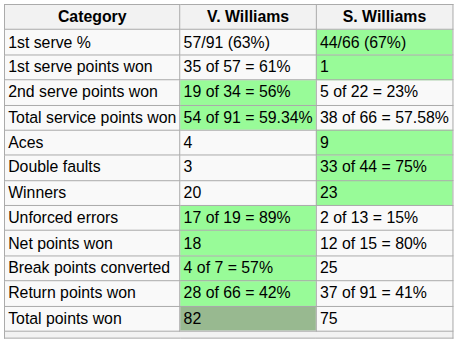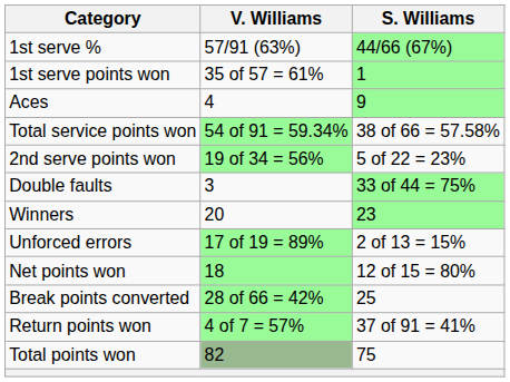rows swapped: 2nd serve points won <-> Aces
Break points converted | V. Williams: 4 of 7 = 57% -> 28 of 66 = 42%
Return points won | V. Williams: 28 of 66 = 42% -> 4 of 7 = 57%
